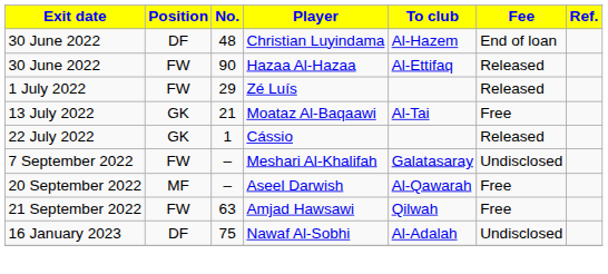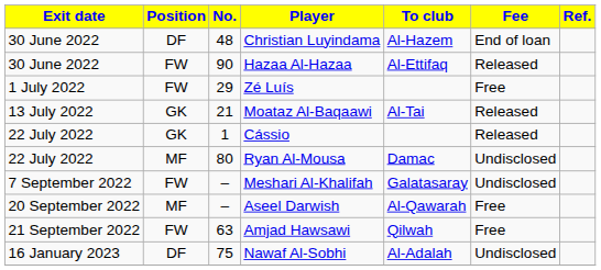Zé Luís | Fee: Released -> Free
Moataz Al-Baqaawi | Fee: Free -> Released
+ row: 22 July 2022 | MF | 80 | Ryan Al-Mousa | Damac | Undisclosed
